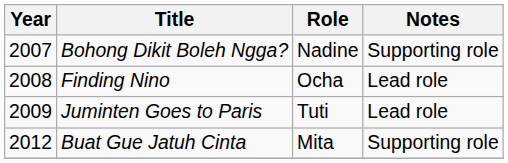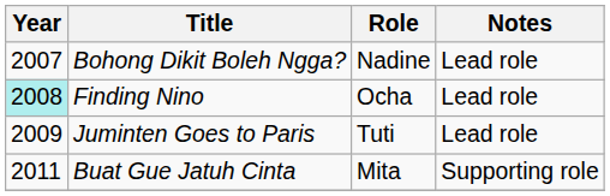Bohong Dikit Boleh Ngga? | Notes: Supporting role -> Lead role
Finding Nino | Year: no background -> paleturquoise background
Buat Gue Jatuh Cinta | Year: 2012 -> 2011
